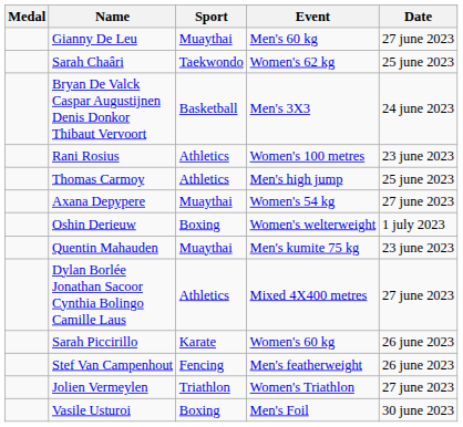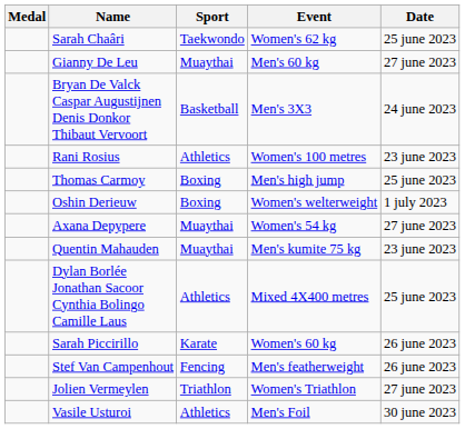rows swapped: Sarah Chaâri <-> Gianny De Leu
Thomas Carmoy | Sport: Athletics -> Boxing
rows swapped: Axana Depypere <-> Oshin Derieuw
Dylan Borlée Jonathan Sacoor Cynthia Bolingo Camille Laus | Date: 27 june 2023 -> 25 june 2023
Vasile Usturoi | Sport: Boxing -> Athletics
